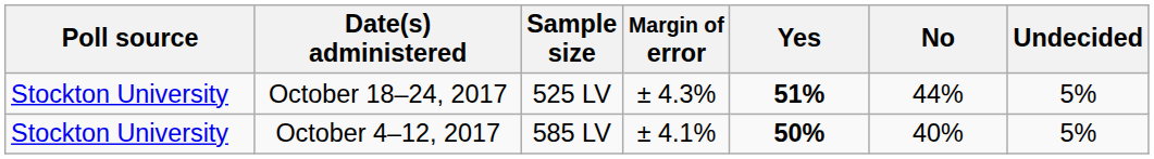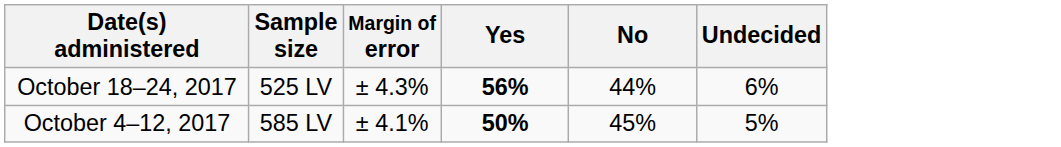- column: Poll source | Stockton University | Stockton University
October 18–24, 2017 | Yes: 51% -> 56%
October 18–24, 2017 | Undecided: 5% -> 6%
October 4–12, 2017 | No: 40% -> 45%
